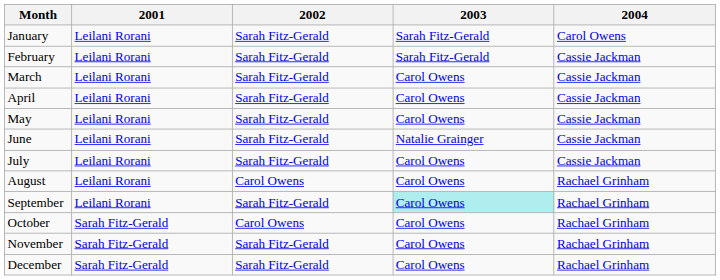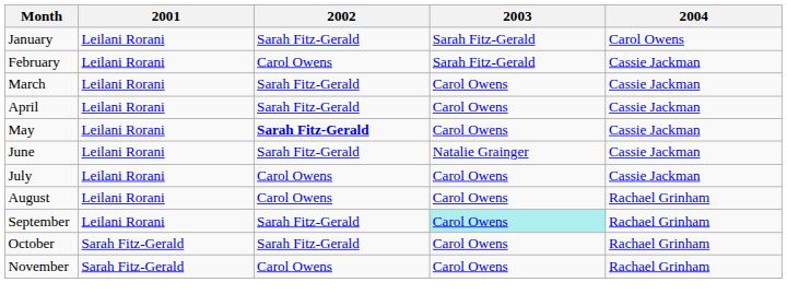February | 2002: Sarah Fitz-Gerald -> Carol Owens
May | 2002: normal -> bold
July | 2002: Sarah Fitz-Gerald -> Carol Owens
October | 2002: Carol Owens -> Sarah Fitz-Gerald
November | 2002: Sarah Fitz-Gerald -> Carol Owens
- row: December | Sarah Fitz-Gerald | Sarah Fitz-Gerald | Carol Owens | Rachael Grinham
